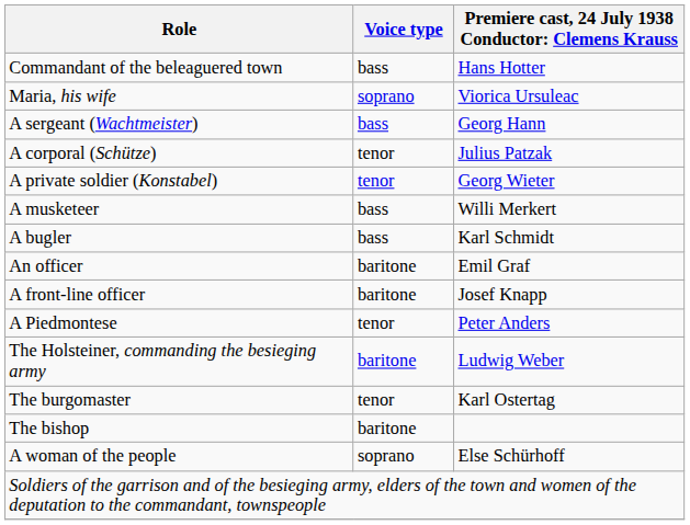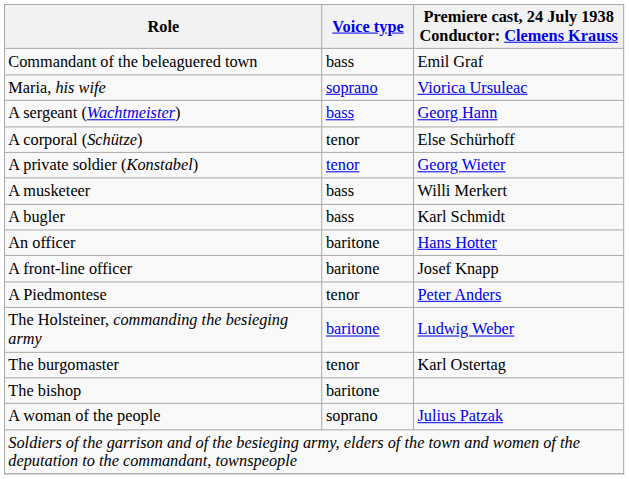Commandant of the beleaguered town | column 3: Hans Hotter -> Emil Graf
A corporal (Schütze) | column 3: Julius Patzak -> Else Schürhoff
An officer | column 3: Emil Graf -> Hans Hotter
A woman of the people | column 3: Else Schürhoff -> Julius Patzak
